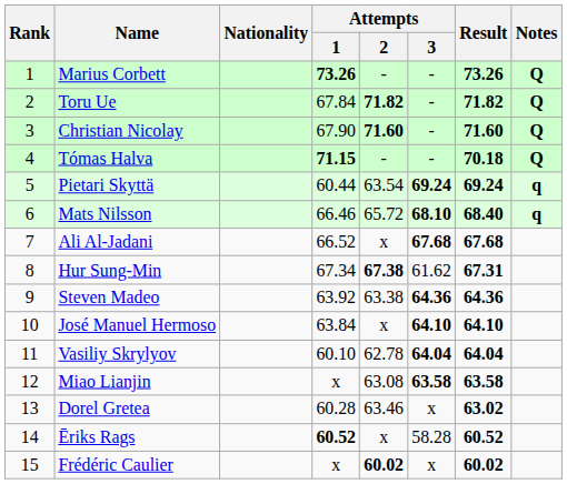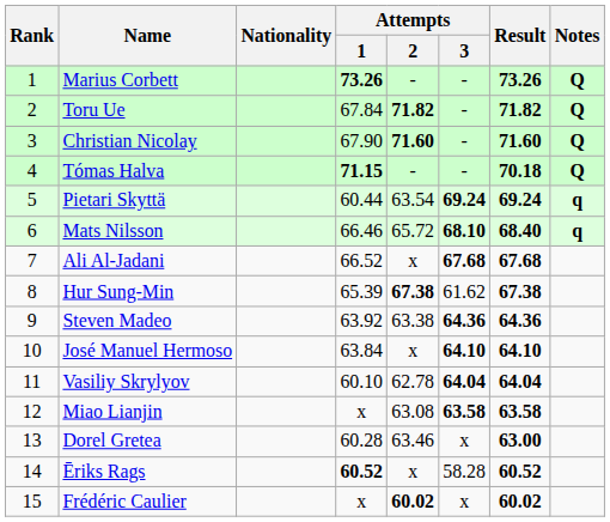Hur Sung-Min | Attempts / 1: 67.34 -> 65.39
Hur Sung-Min | Result: 67.31 -> 67.38
Dorel Gretea | Result: 63.02 -> 63.00
